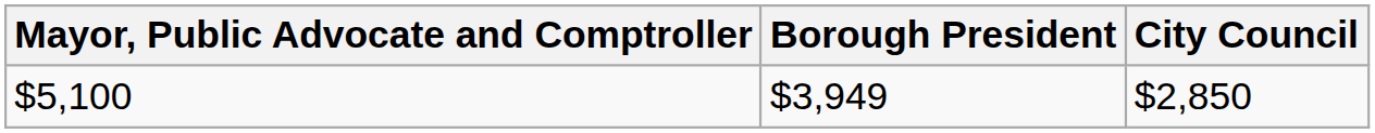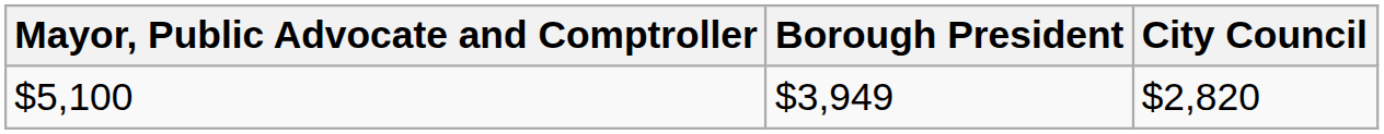$5,100 | City Council: $2,850 -> $2,820
